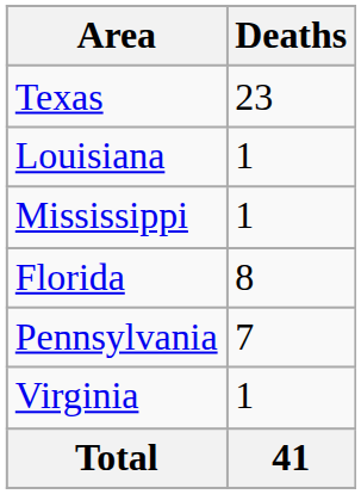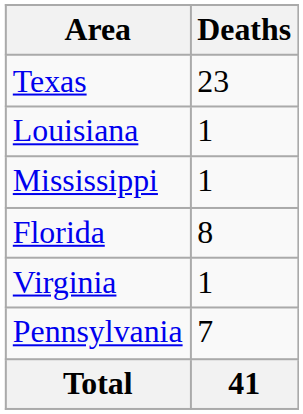rows swapped: Virginia <-> Pennsylvania
